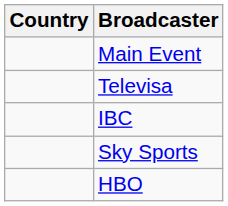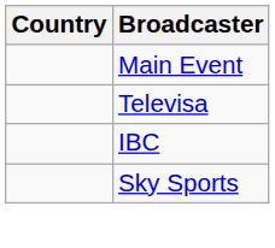- row: HBO
